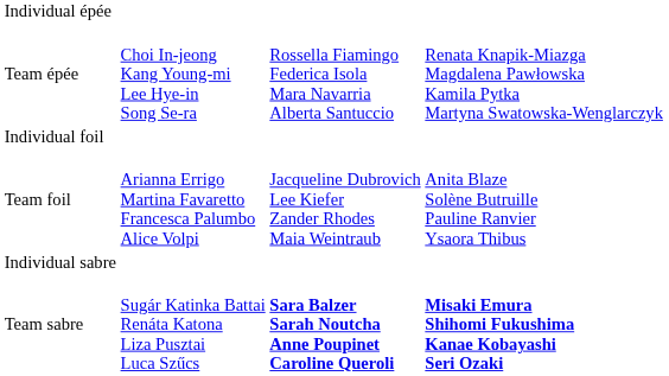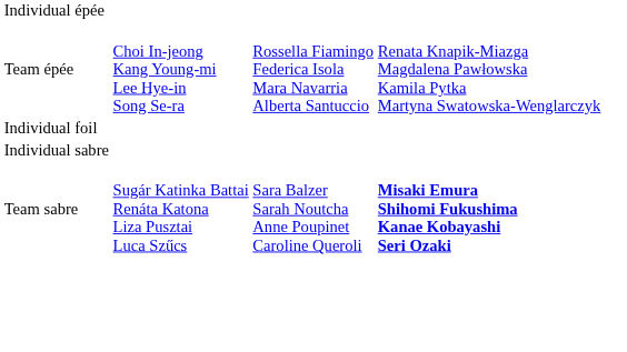- row: Team foil | Arianna Errigo Martina Favaretto Francesca Palumbo Alice Volpi | Jacqueline Dubrovich Lee Kiefer Zander Rhodes Maia Weintraub | Anita Blaze Solène Butruille Pauline Ranvier Ysaora Thibus
Team sabre | column 3: bold -> normal
